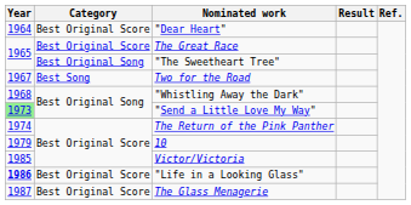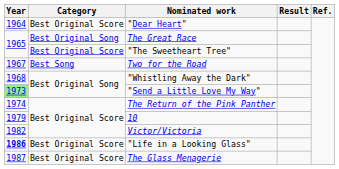The Great Race | Category: Best Original Score -> Best Original Song
"The Sweetheart Tree" | Category: Best Original Song -> Best Original Score
Victor/Victoria | Year: 1985 -> 1982
